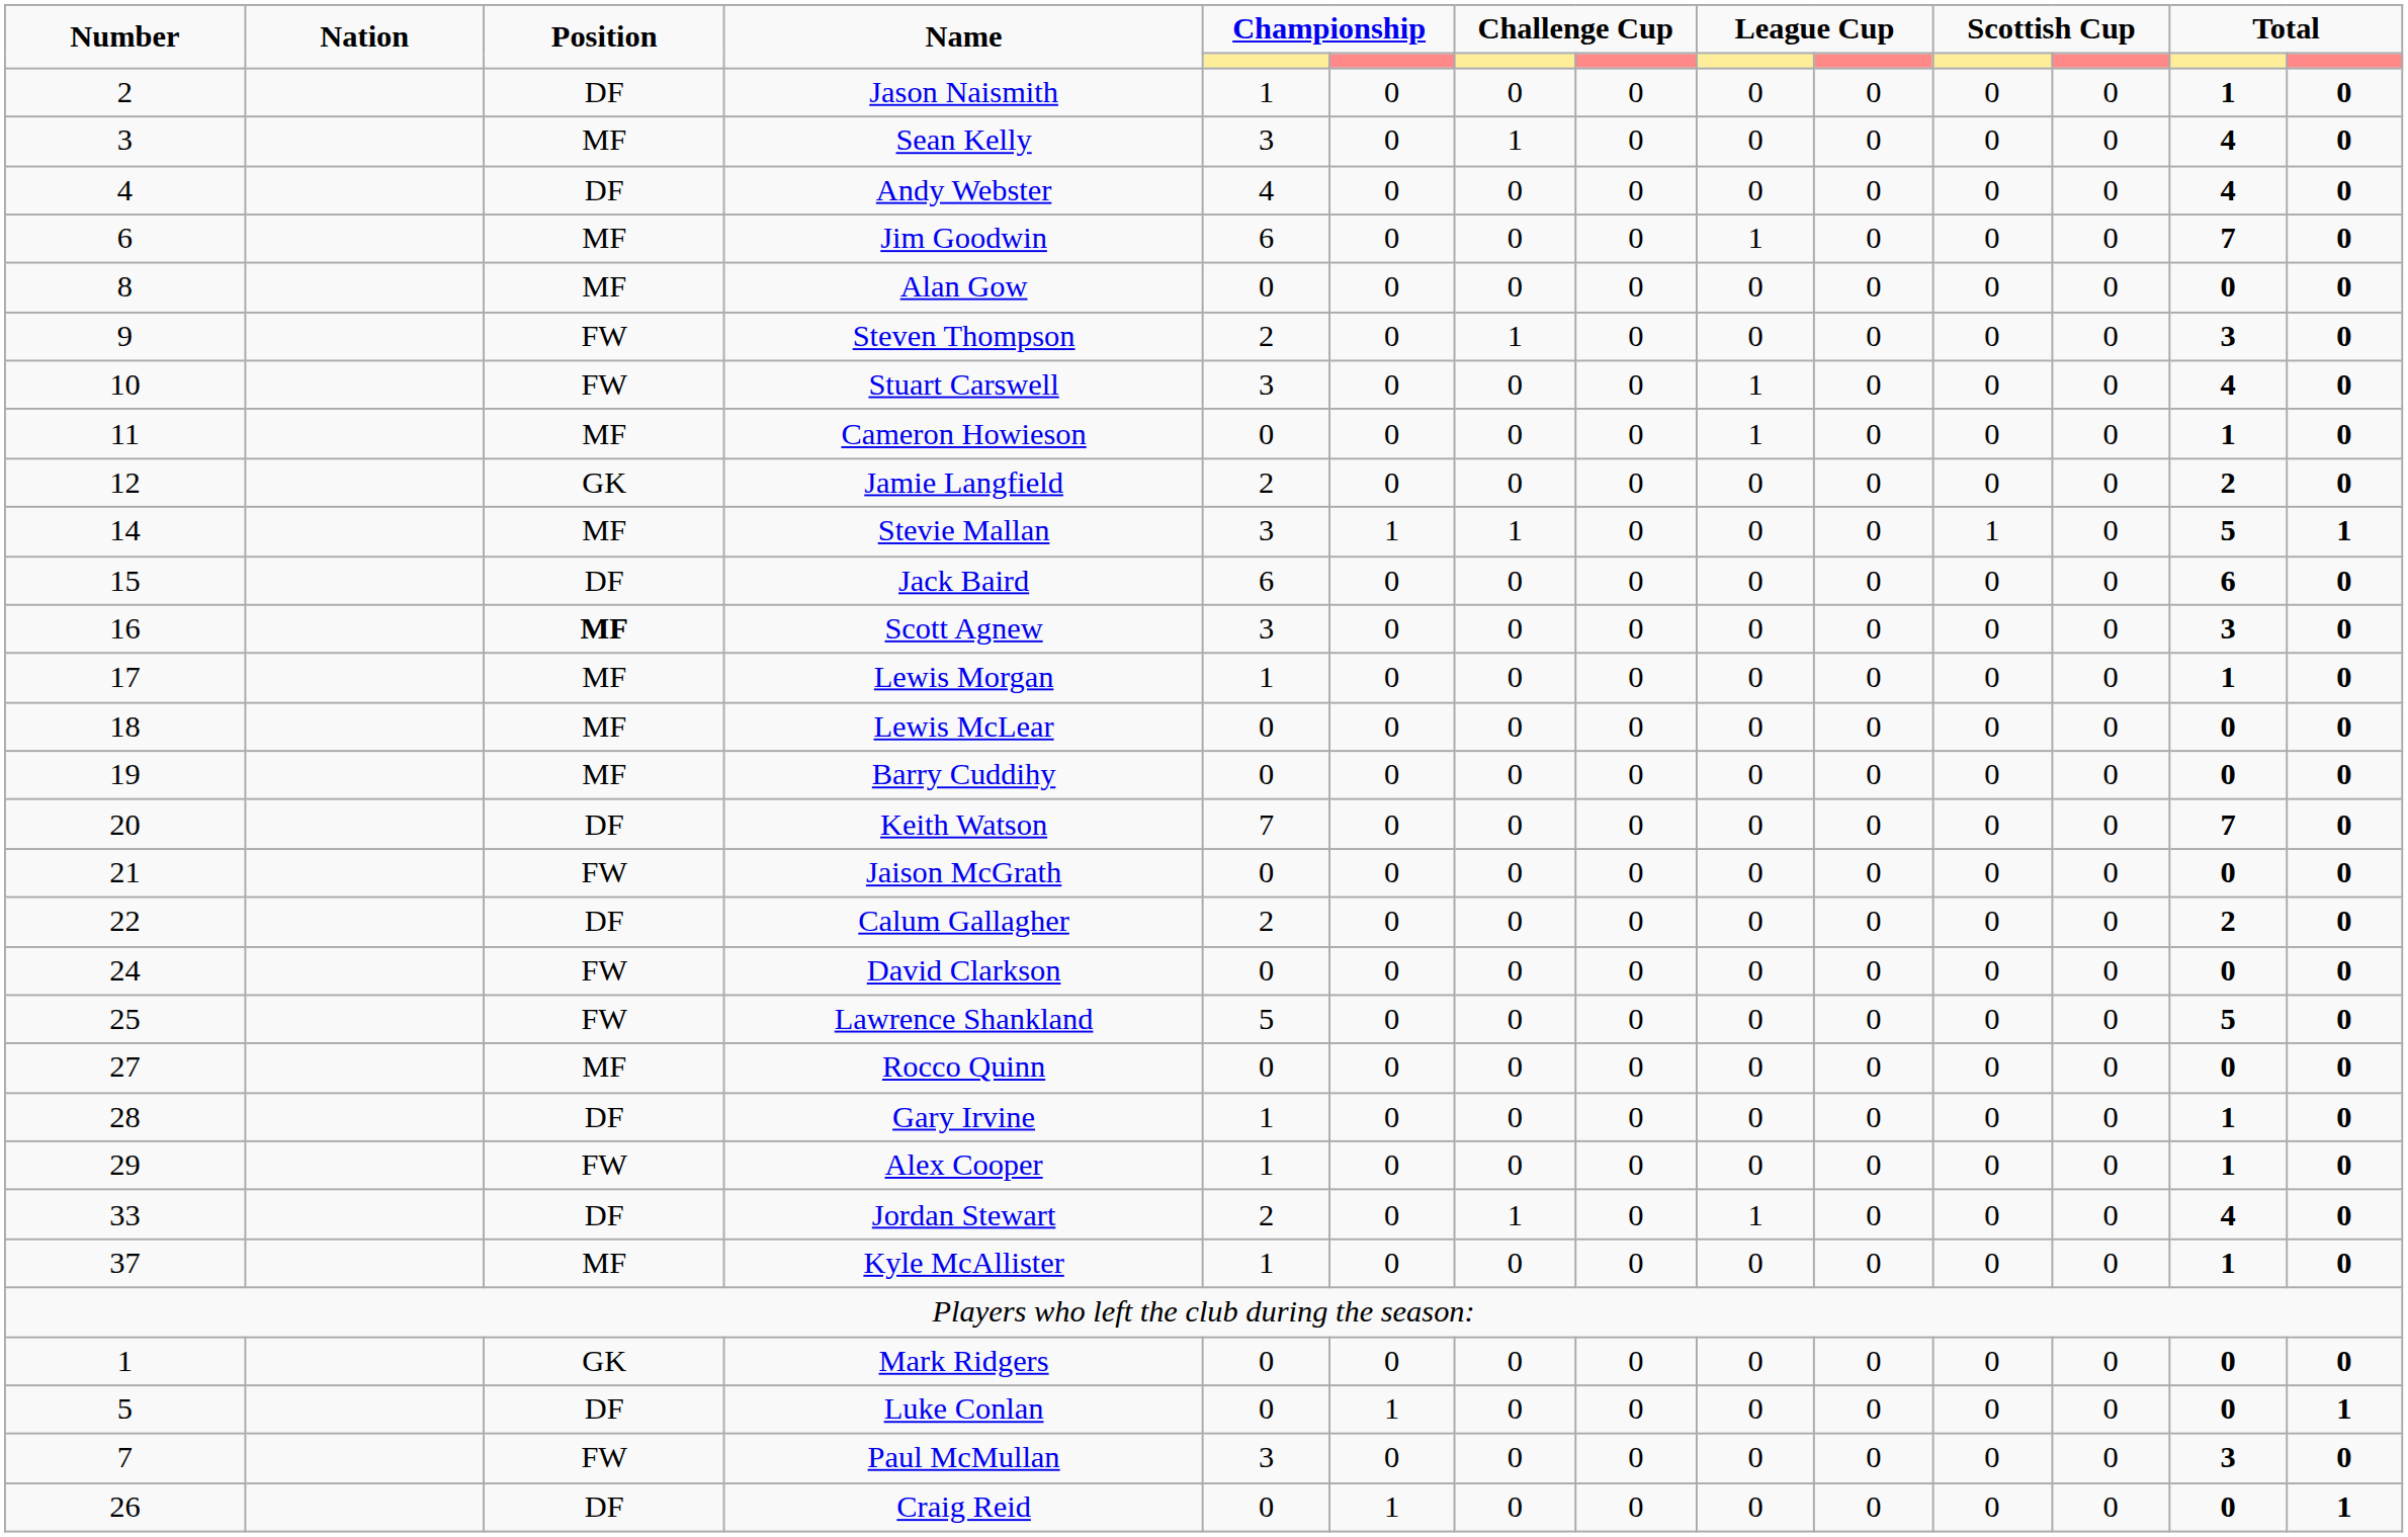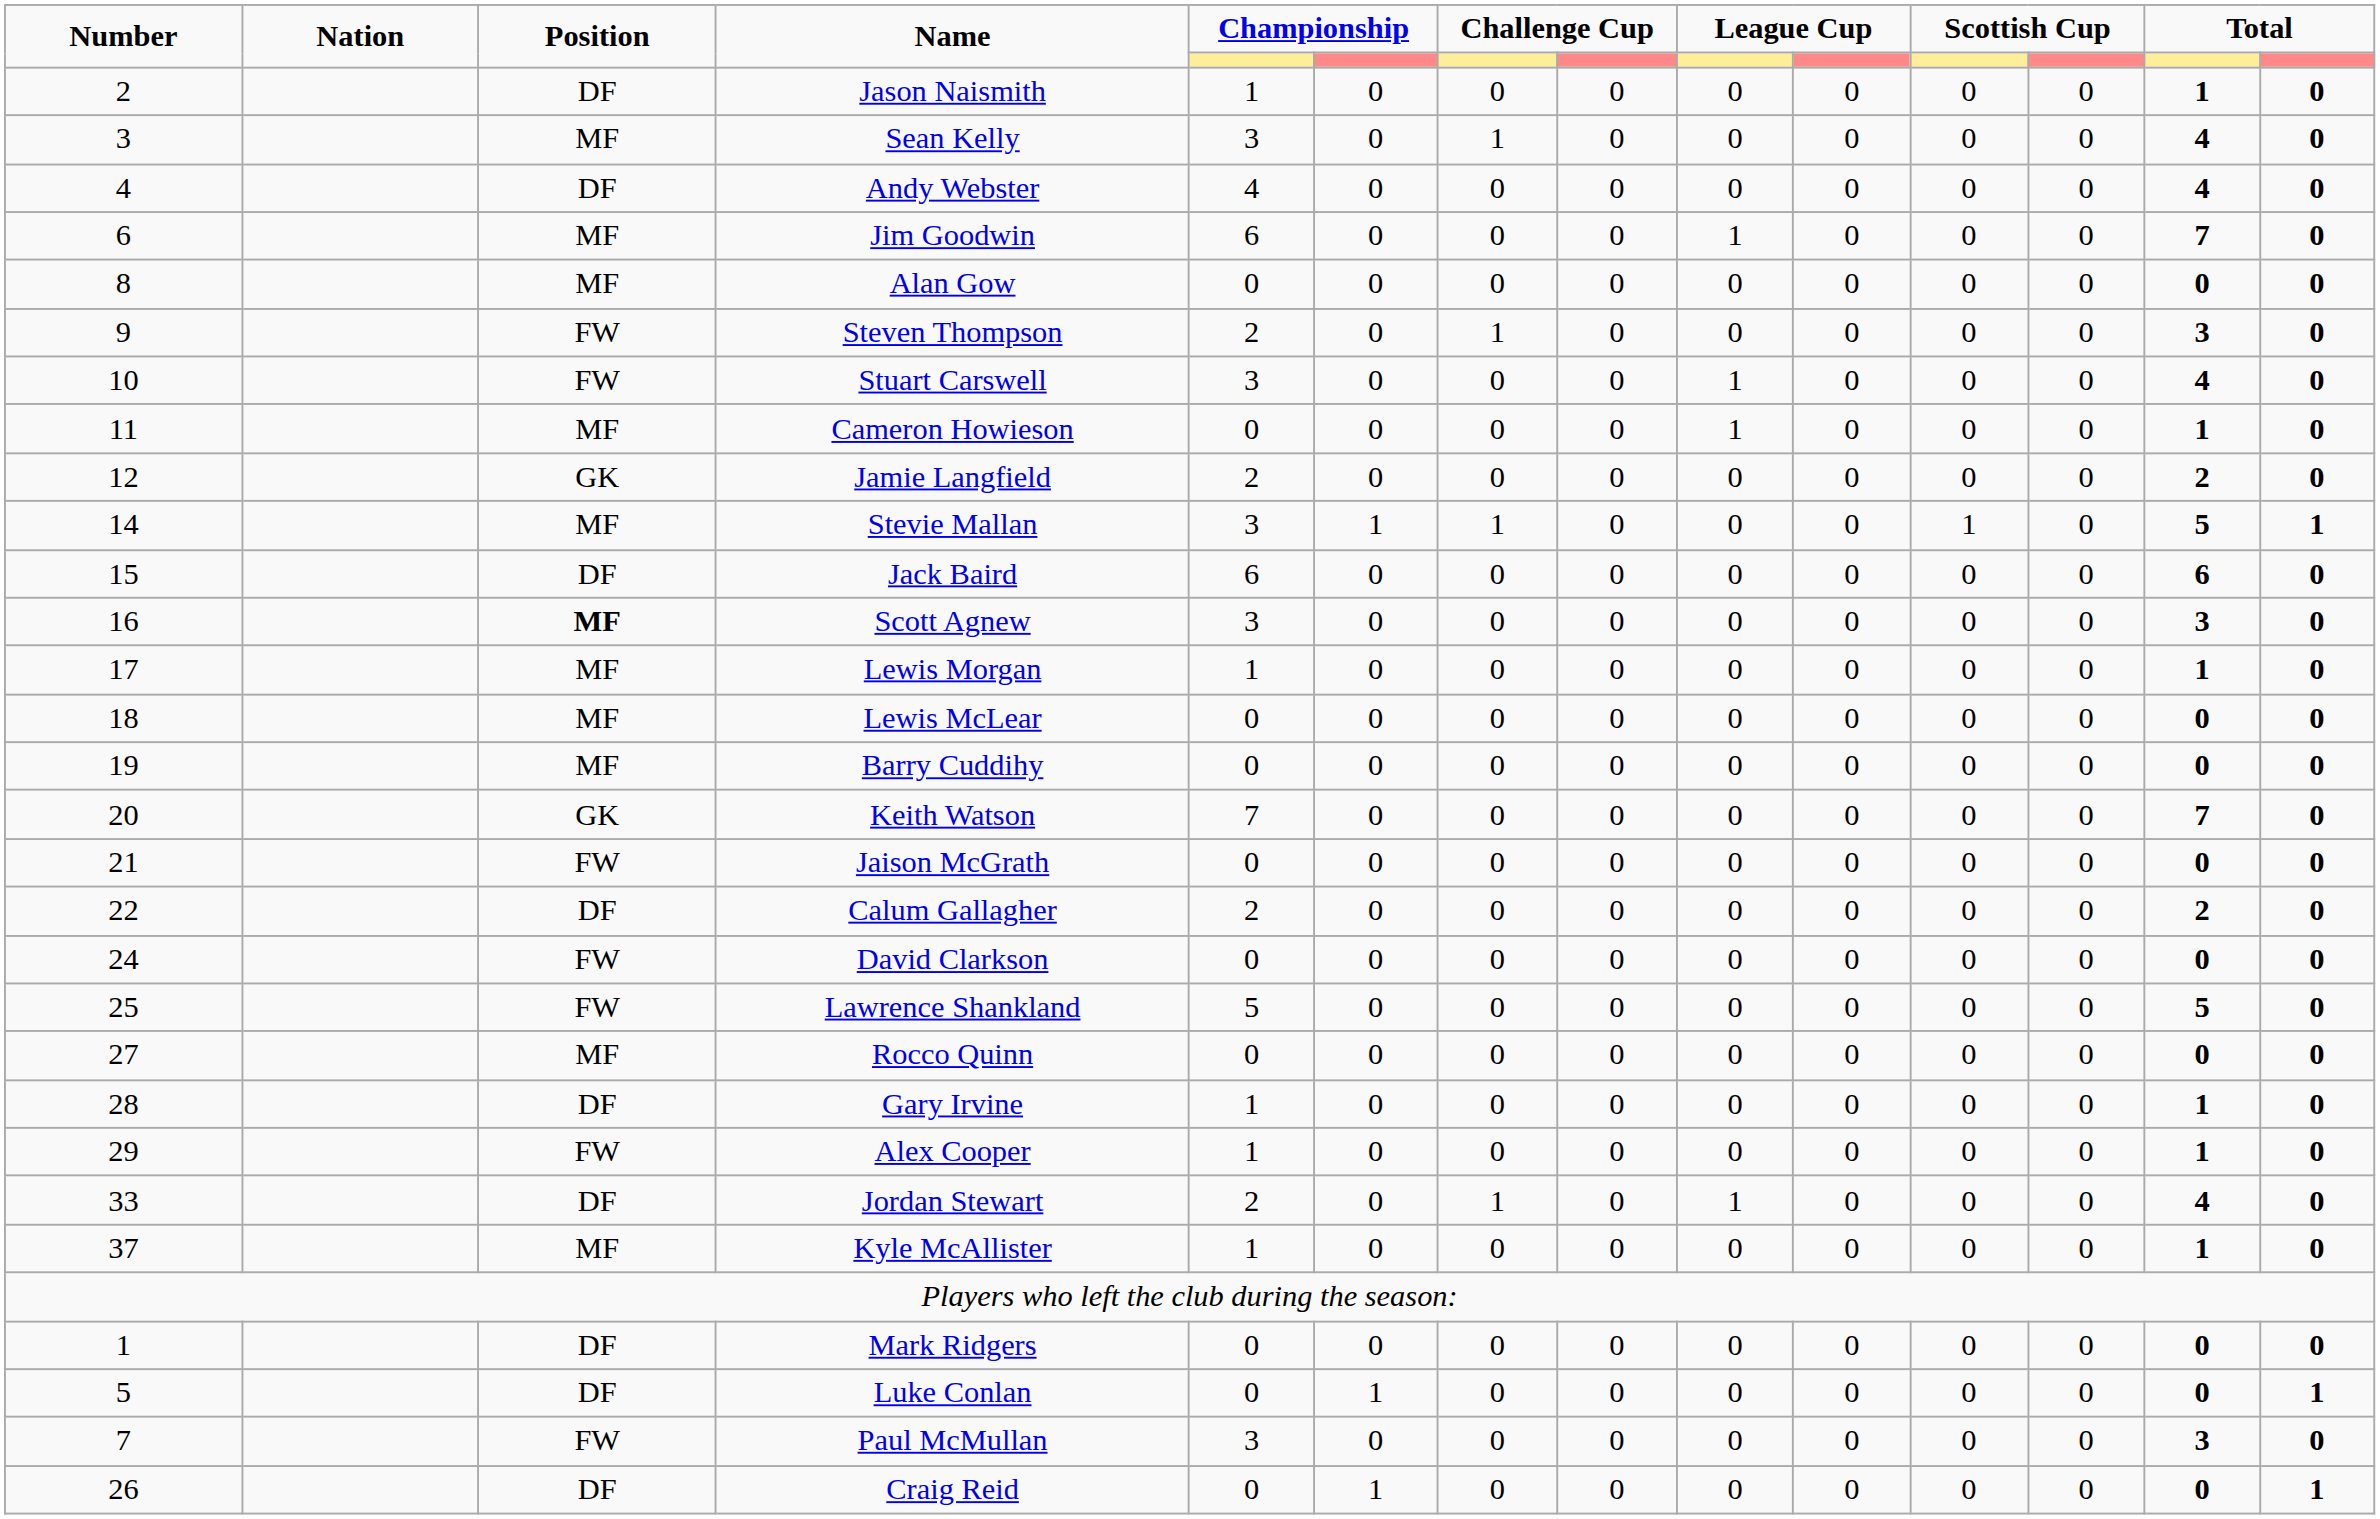Keith Watson | Position: DF -> GK
Mark Ridgers | Position: GK -> DF
